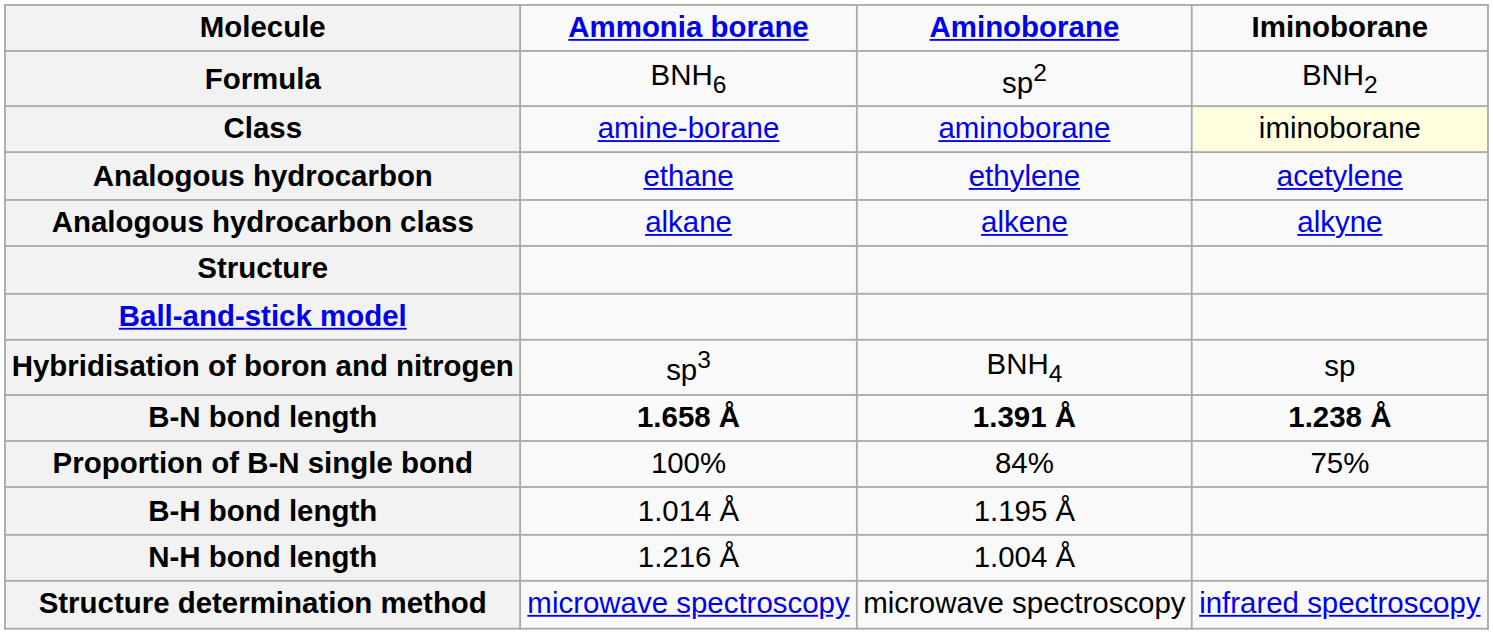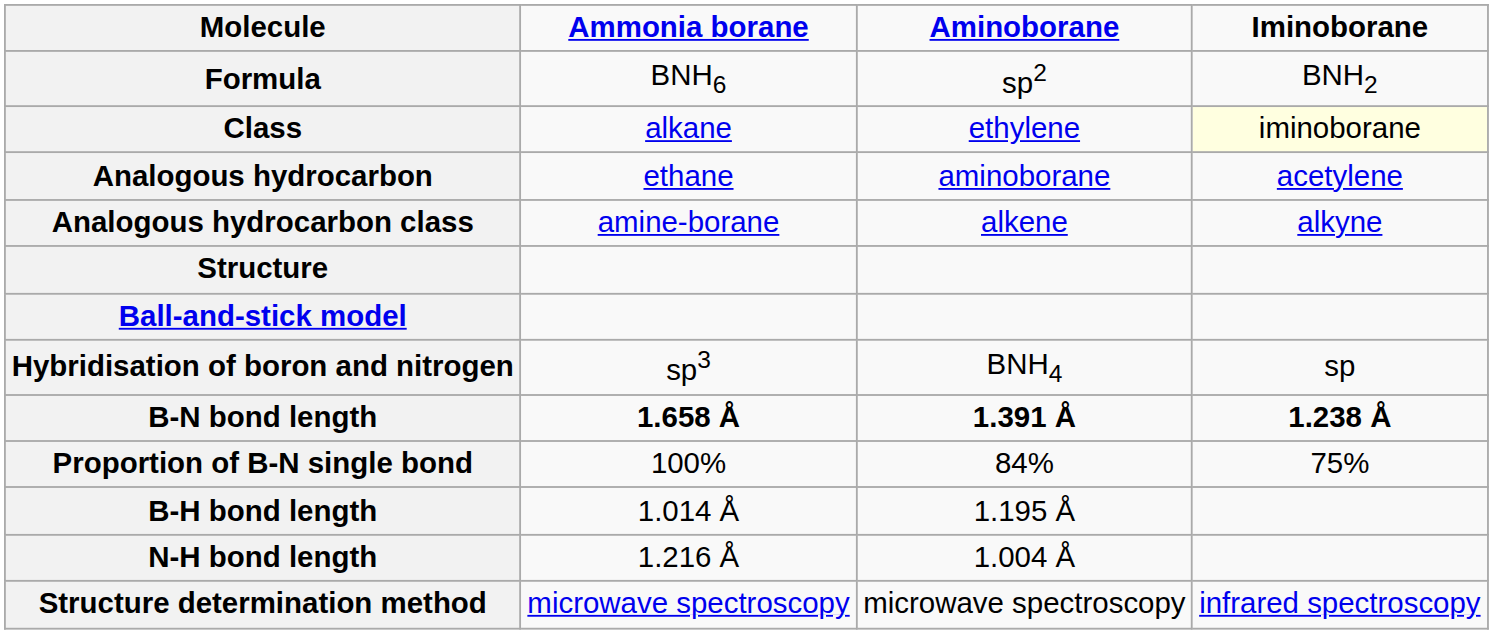Class | Ammonia borane: amine-borane -> alkane
Class | Aminoborane: aminoborane -> ethylene
Analogous hydrocarbon | Aminoborane: ethylene -> aminoborane
Analogous hydrocarbon class | Ammonia borane: alkane -> amine-borane
